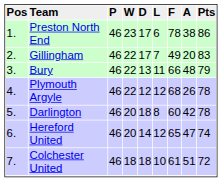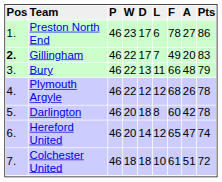Preston North End | A: 38 -> 27
Gillingham | Pos: normal -> bold
